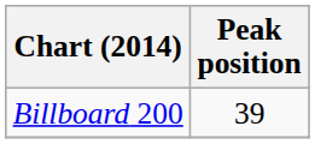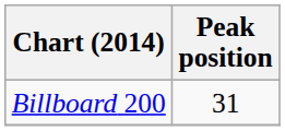Billboard 200 | Peak position: 39 -> 31
